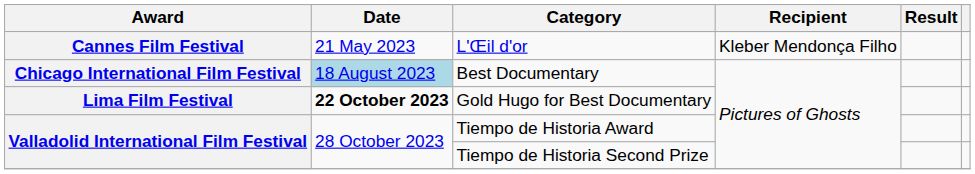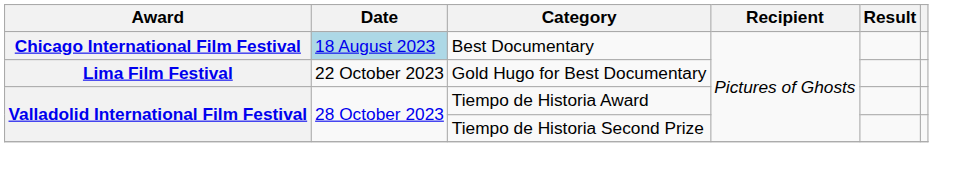- row: Cannes Film Festival | 21 May 2023 | L'Œil d'or | Kleber Mendonça Filho
Gold Hugo for Best Documentary | Date: bold -> normal
